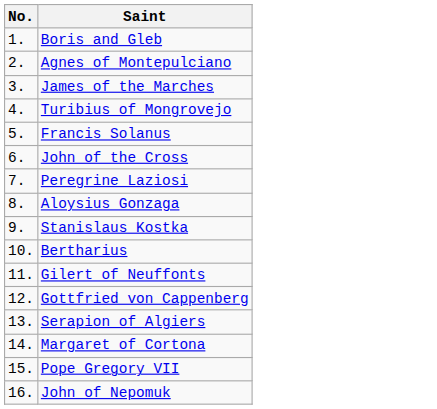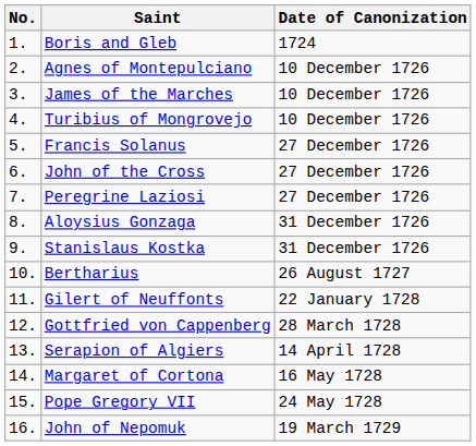+ column: Date of Canonization | 1724 | 10 December 1726 | 10 December 1726 | 10 December 1726 | 27 December 1726 | 27 December 1726 | 27 December 1726 | 31 December 1726 | 31 December 1726 | 26 August 1727 | 22 January 1728 | 28 March 1728 | 14 April 1728 | 16 May 1728 | 24 May 1728 | 19 March 1729
